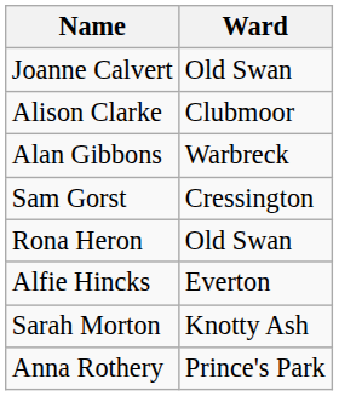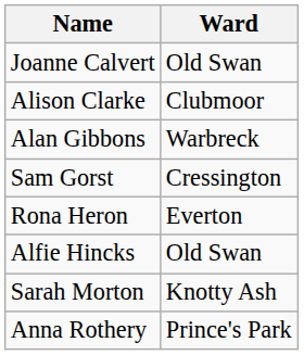Rona Heron | Ward: Old Swan -> Everton
Alfie Hincks | Ward: Everton -> Old Swan
